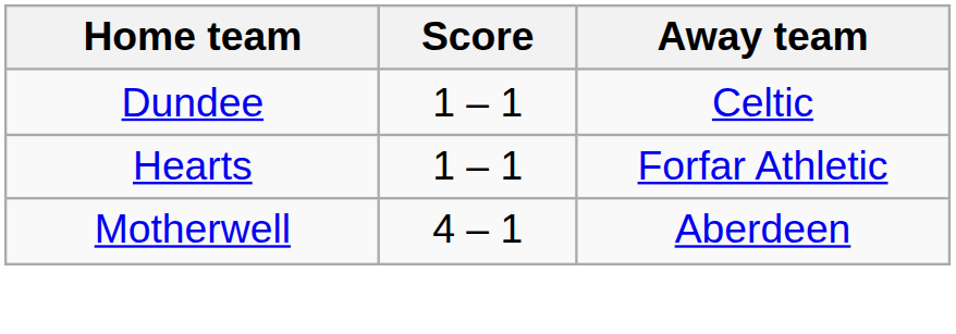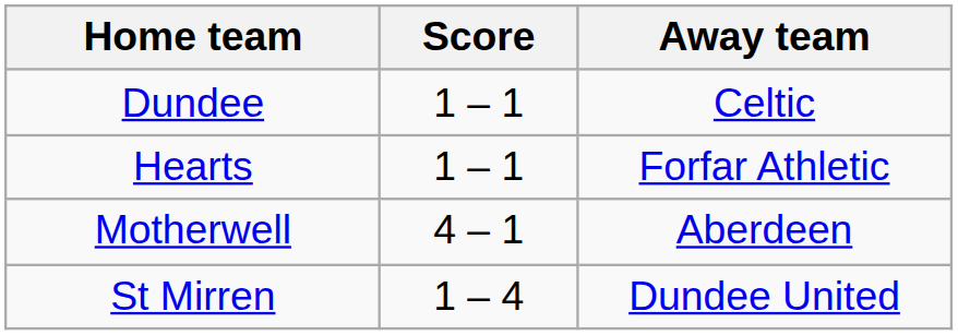+ row: St Mirren | 1 – 4 | Dundee United
